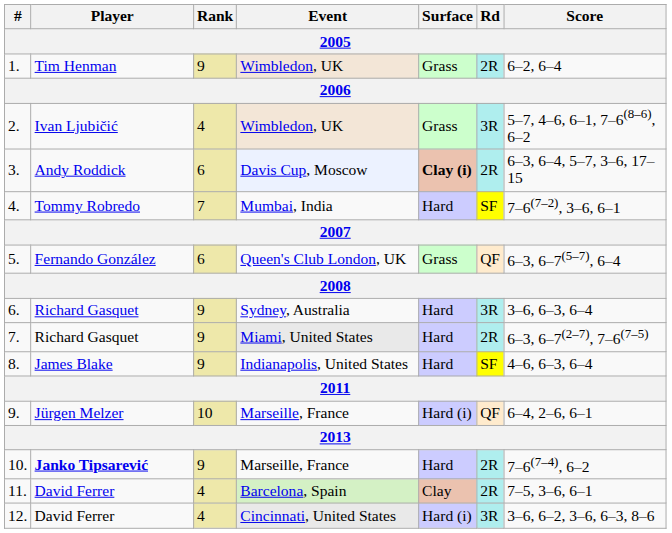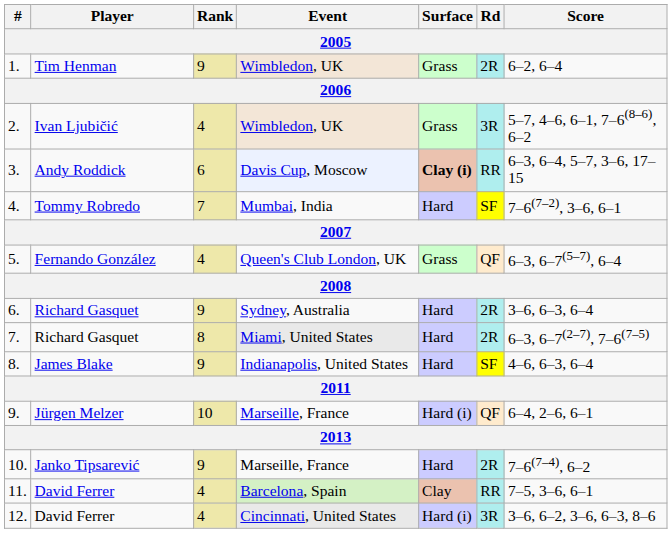3. | Rd: 2R -> RR
5. | Rank: 6 -> 4
6. | Rd: 3R -> 2R
7. | Rank: 9 -> 8
10. | Player: bold -> normal
11. | Rd: 2R -> RR
